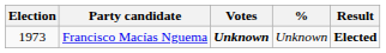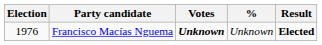Francisco Macías Nguema | Election: 1973 -> 1976
